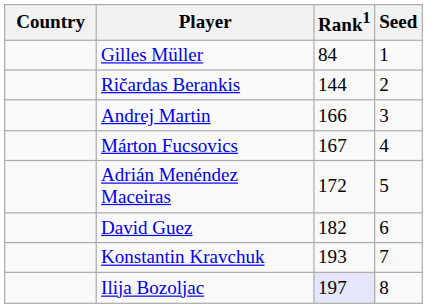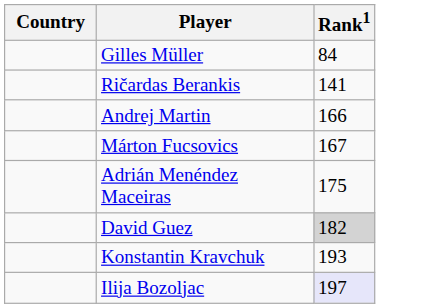- column: Seed | 1 | 2 | 3 | 4 | 5 | 6 | 7 | 8
Ričardas Berankis | Rank1: 144 -> 141
Adrián Menéndez Maceiras | Rank1: 172 -> 175
David Guez | Rank1: no background -> lightgrey background
